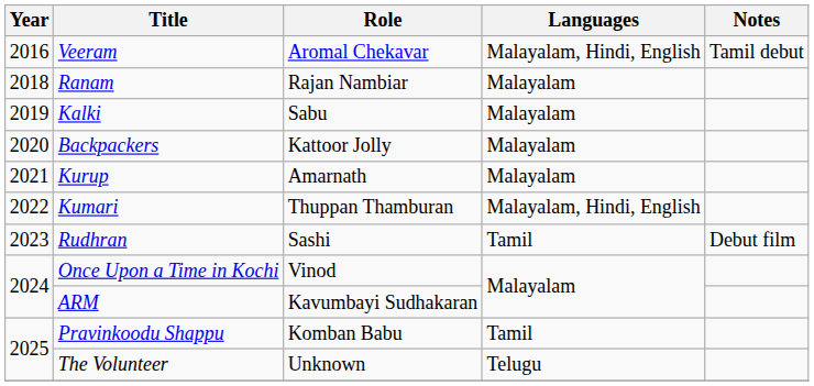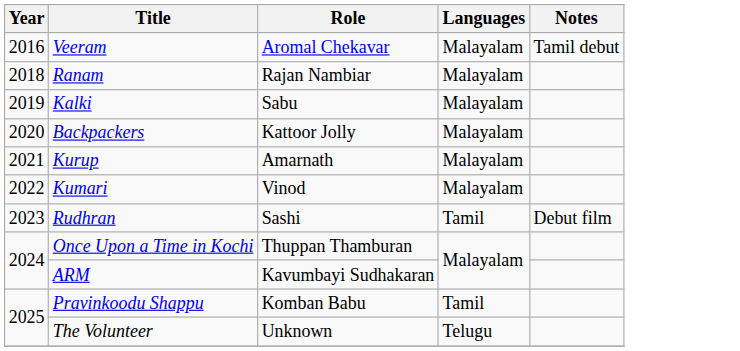Veeram | Languages: Malayalam, Hindi, English -> Malayalam
Kumari | Role: Thuppan Thamburan -> Vinod
Kumari | Languages: Malayalam, Hindi, English -> Malayalam
Once Upon a Time in Kochi | Role: Vinod -> Thuppan Thamburan
